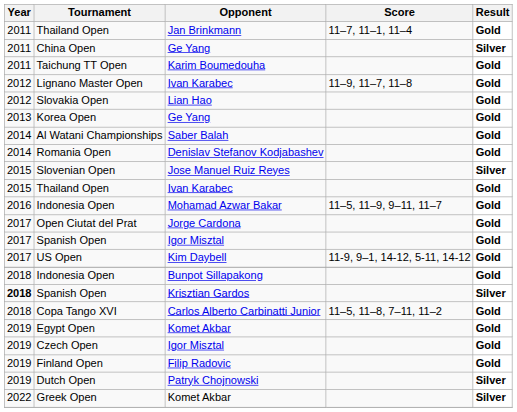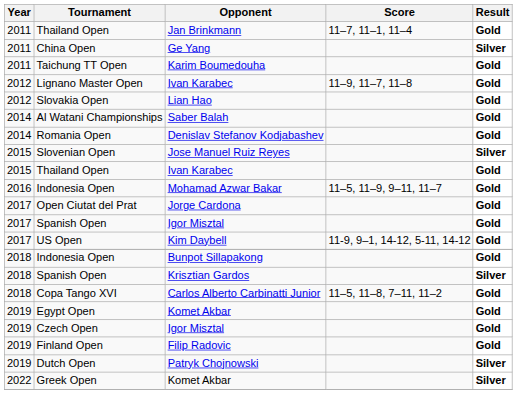- row: 2013 | Korea Open | Ge Yang | Gold
Spanish Open / Krisztian Gardos | Year: bold -> normal
